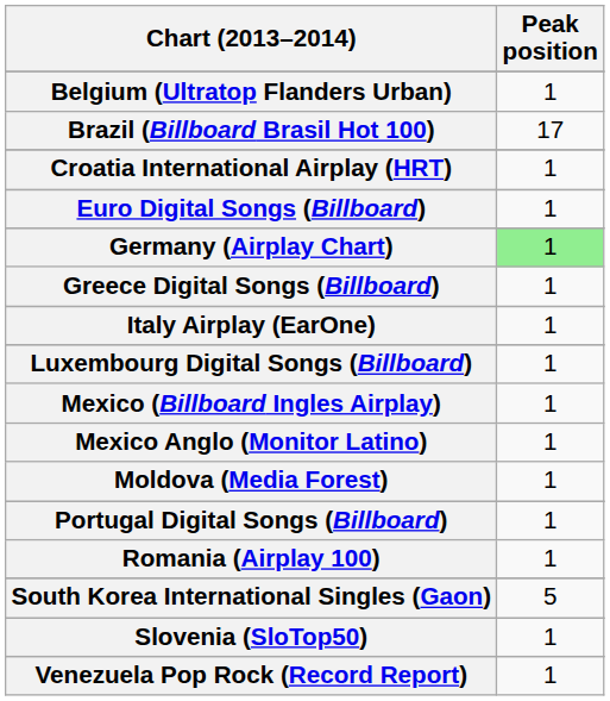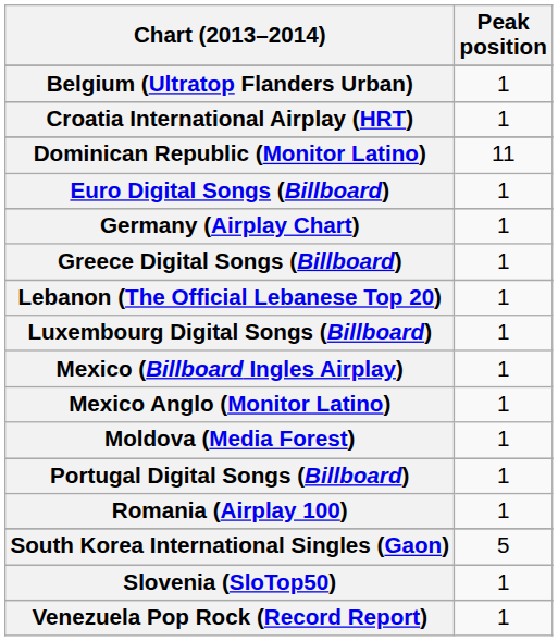- row: Brazil (Billboard Brasil Hot 100) | 17
+ row: Dominican Republic (Monitor Latino) | 11
Germany (Airplay Chart) | Peak position: lightgreen background -> no background
- row: Italy Airplay (EarOne) | 1
+ row: Lebanon (The Official Lebanese Top 20) | 1
